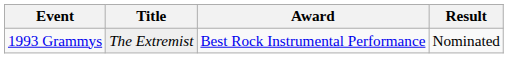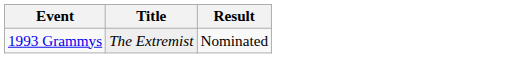- column: Award | Best Rock Instrumental Performance
